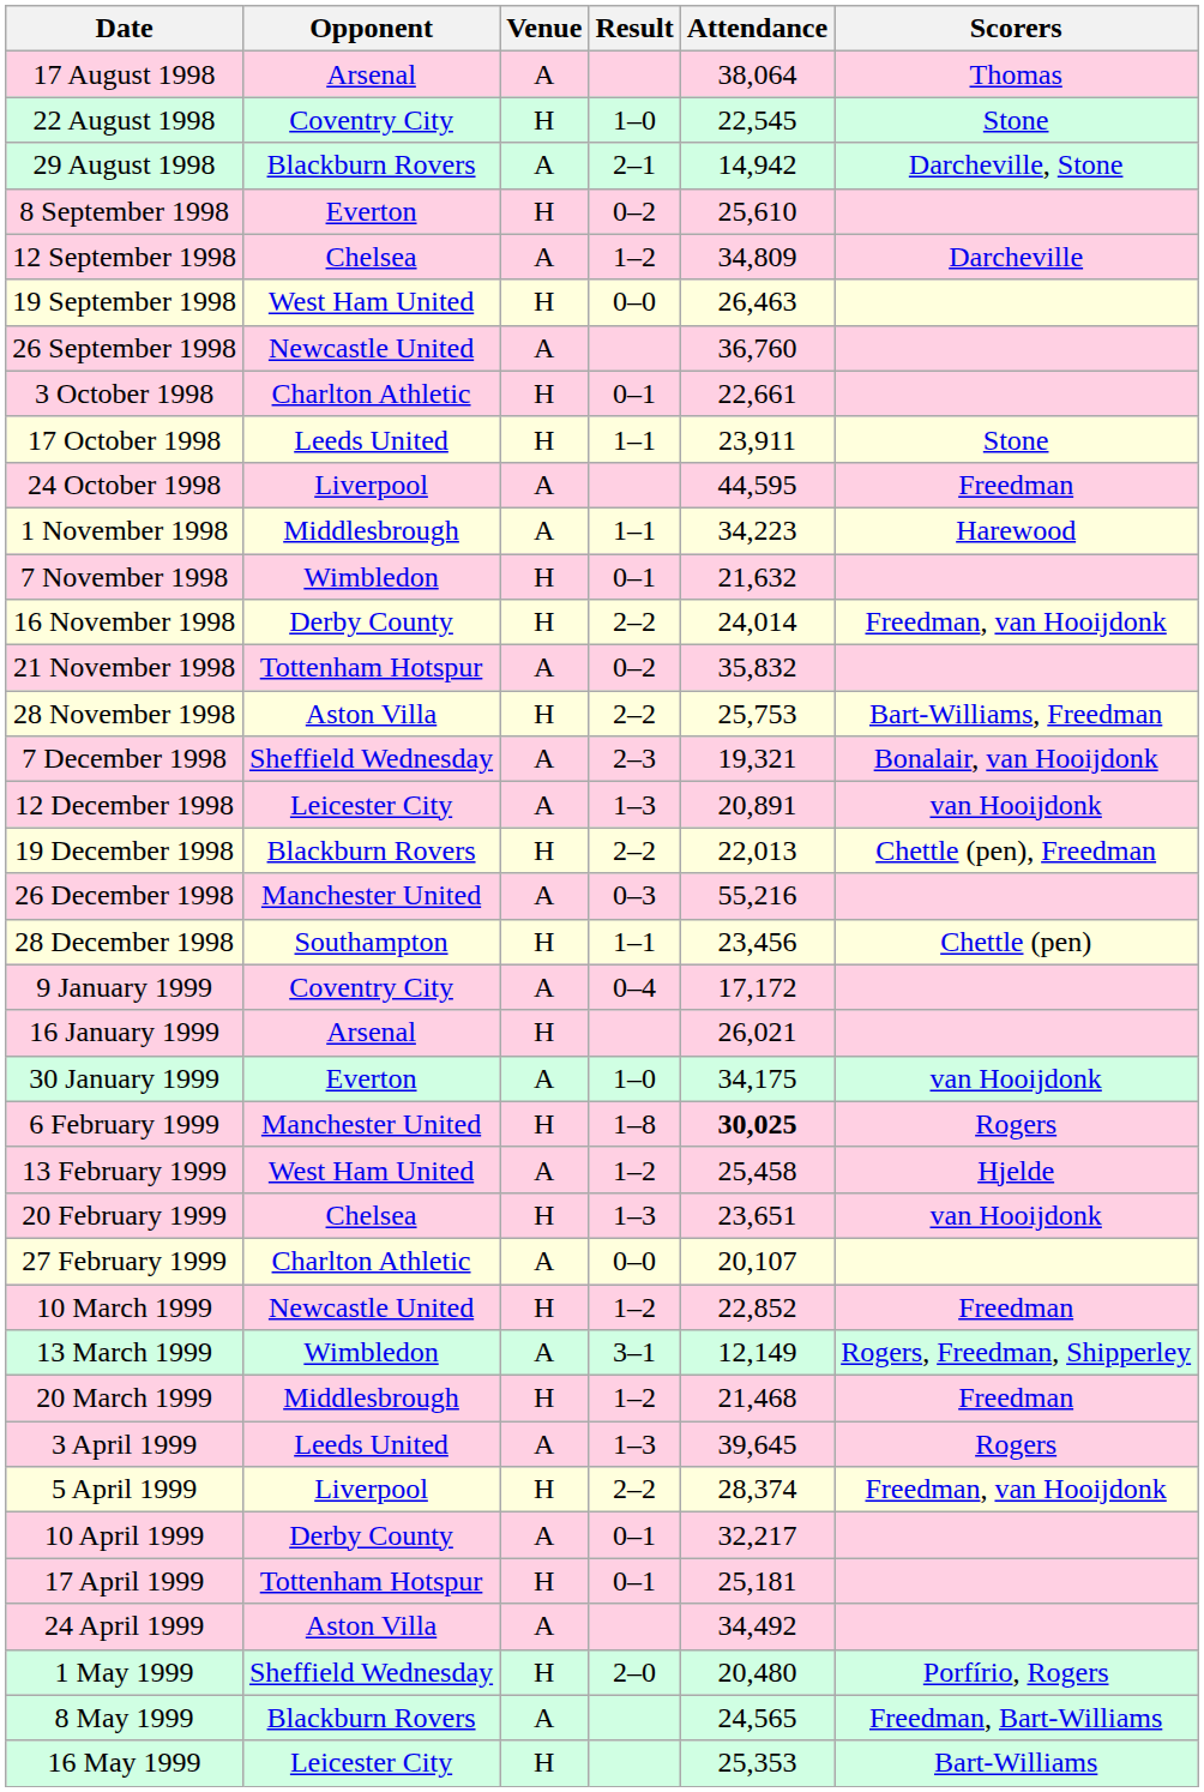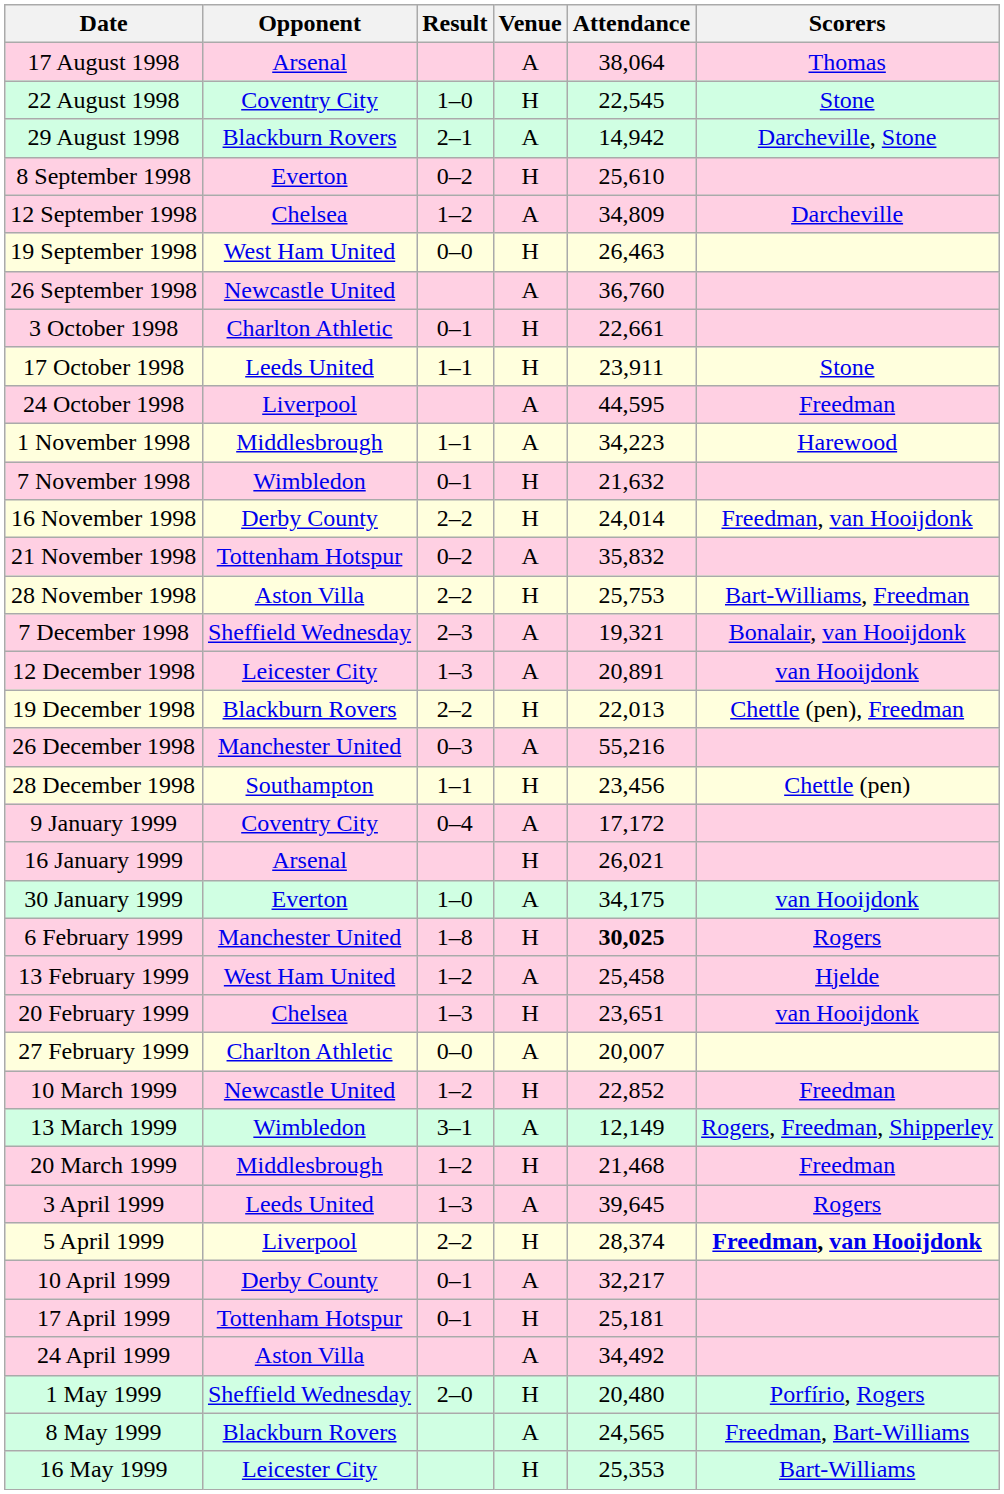columns swapped: Venue <-> Result
27 February 1999 | Attendance: 20,107 -> 20,007
5 April 1999 | Scorers: normal -> bold
